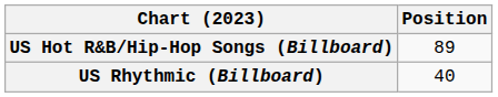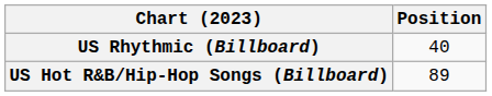rows swapped: US Hot R&B/Hip-Hop Songs (Billboard) <-> US Rhythmic (Billboard)
